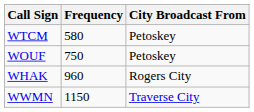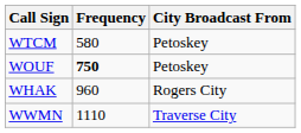WOUF | Frequency: normal -> bold
WWMN | Frequency: 1150 -> 1110
